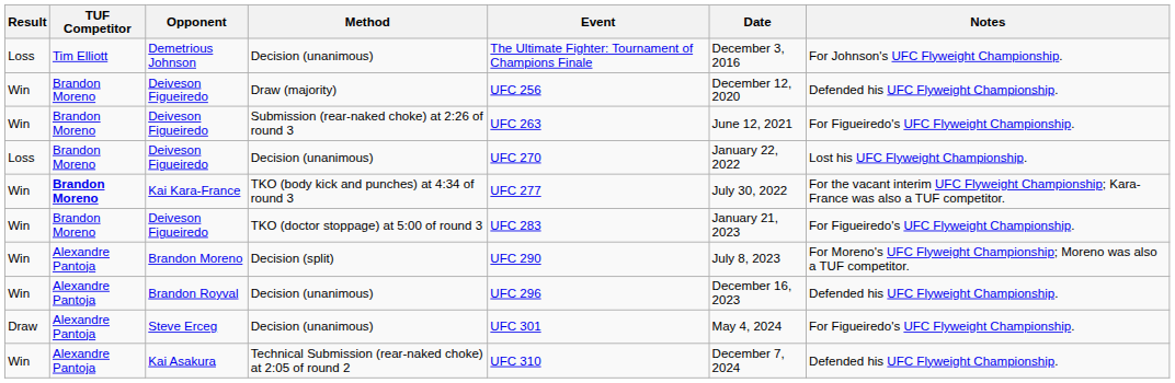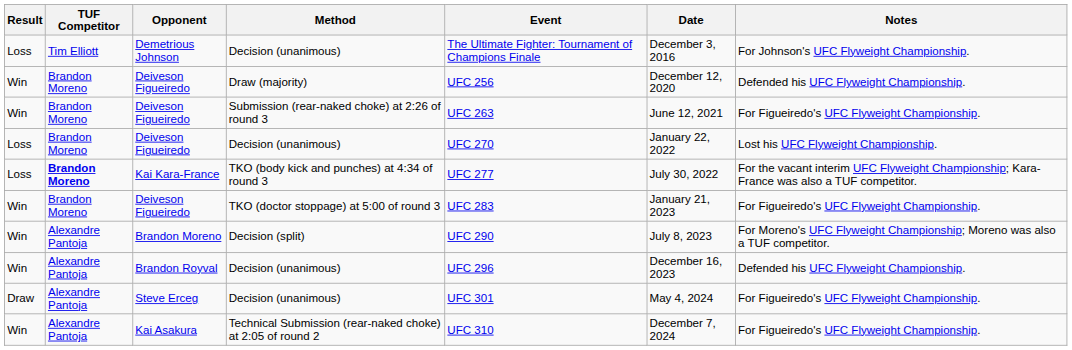Kai Kara-France | Result: Win -> Loss
Kai Asakura | Notes: Defended his UFC Flyweight Championship. -> For Figueiredo's UFC Flyweight Championship.
